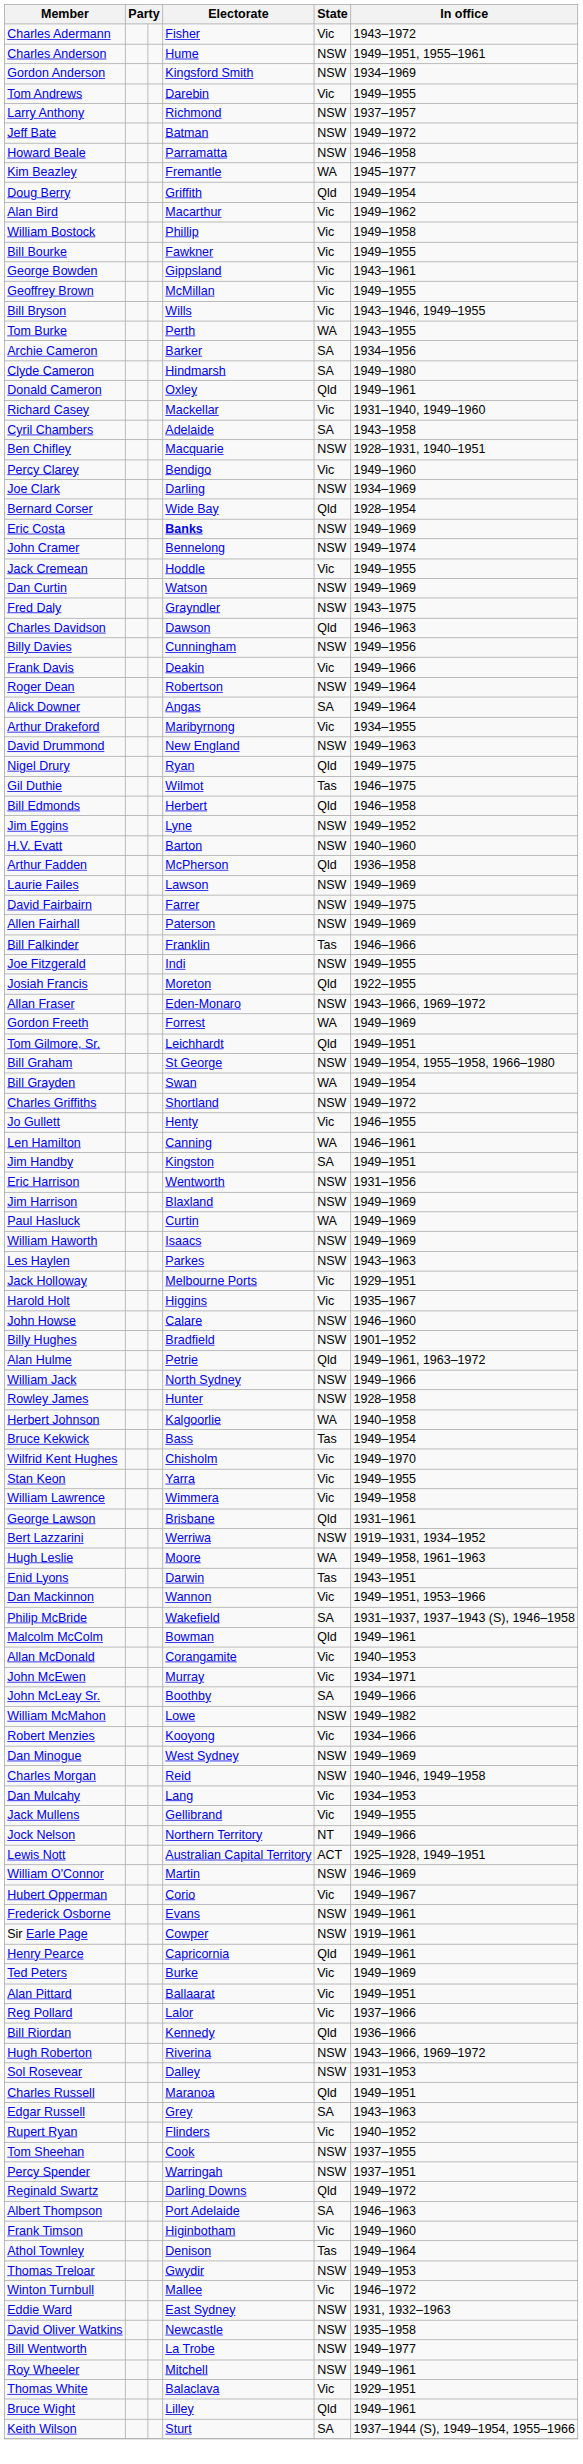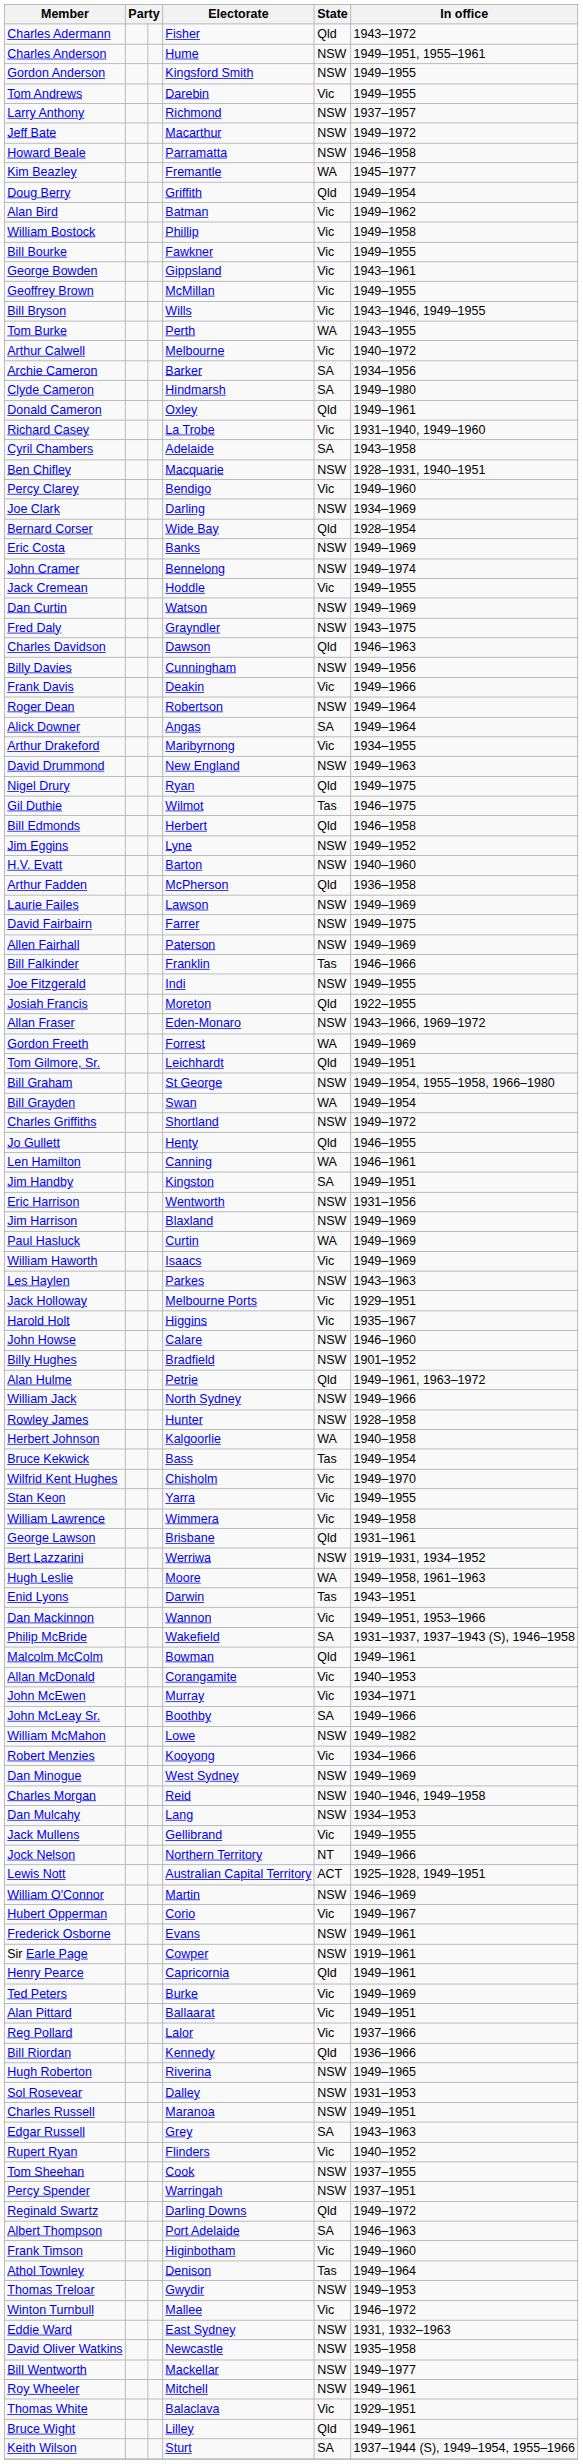Charles Adermann | State: Vic -> Qld
Gordon Anderson | In office: 1934–1969 -> 1949–1955
Jeff Bate | Electorate: Batman -> Macarthur
Alan Bird | Electorate: Macarthur -> Batman
+ row: Arthur Calwell | Melbourne | Vic | 1940–1972
Richard Casey | Electorate: Mackellar -> La Trobe
Eric Costa | Electorate: bold -> normal
Jo Gullett | State: Vic -> Qld
William Haworth | State: NSW -> Vic
Dan Mulcahy | State: Vic -> NSW
Hugh Roberton | In office: 1943–1966, 1969–1972 -> 1949–1965
Charles Russell | State: Qld -> NSW
Bill Wentworth | Electorate: La Trobe -> Mackellar
